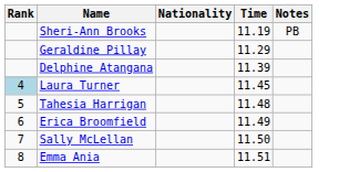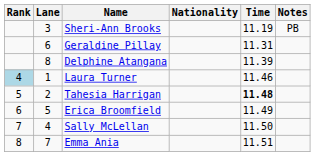+ column: Lane | 3 | 6 | 8 | 1 | 2 | 5 | 4 | 7
Geraldine Pillay | Time: 11.29 -> 11.31
Laura Turner | Time: 11.45 -> 11.46
Tahesia Harrigan | Time: normal -> bold
